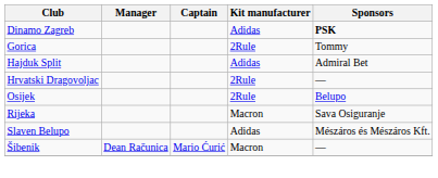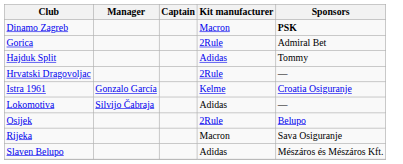Dinamo Zagreb | Kit manufacturer: Adidas -> Macron
Gorica | Sponsors: Tommy -> Admiral Bet
Hajduk Split | Sponsors: Admiral Bet -> Tommy
+ row: Istra 1961 | Gonzalo García | Kelme | Croatia Osiguranje
+ row: Lokomotiva | Silvijo Čabraja | Adidas | —
- row: Šibenik | Dean Računica | Mario Ćurić | Macron | —
